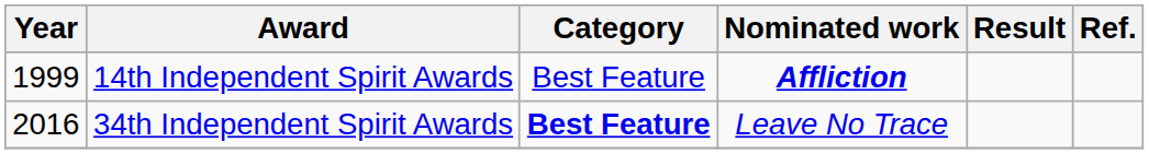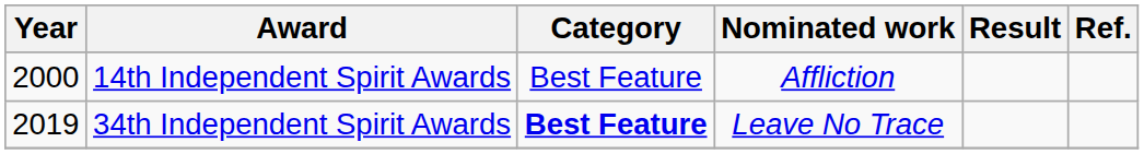14th Independent Spirit Awards | Year: 1999 -> 2000
14th Independent Spirit Awards | Nominated work: bold -> normal
34th Independent Spirit Awards | Year: 2016 -> 2019
